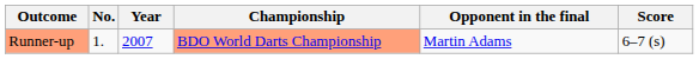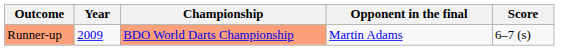- column: No. | 1.
Runner-up | Year: 2007 -> 2009
